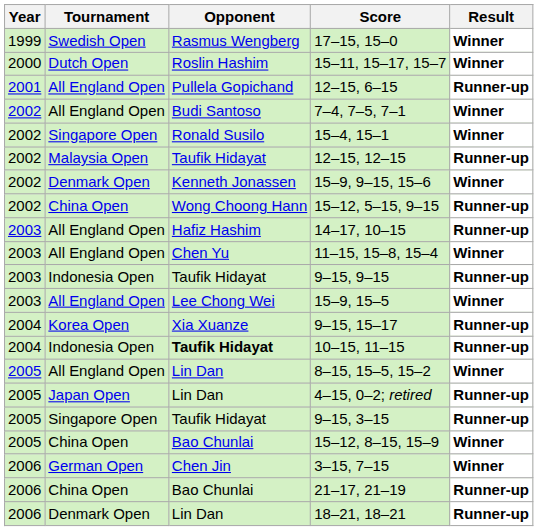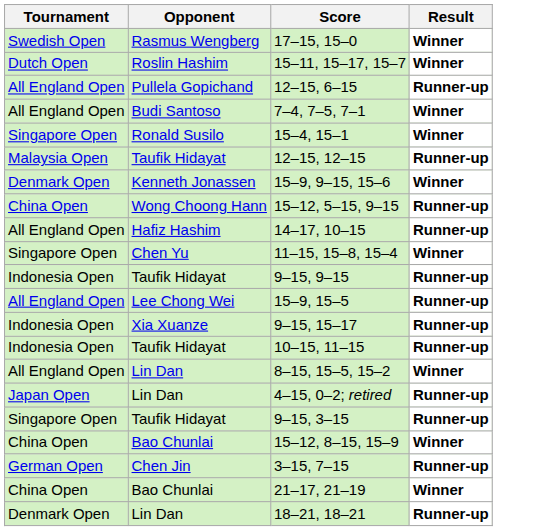- column: Year | 1999 | 2000 | 2001 | 2002 | 2002 | 2002 | 2002 | 2002 | 2003 | 2003 | 2003 | 2003 | 2004 | 2004 | 2005 | 2005 | 2005 | 2005 | 2006 | 2006 | 2006
11–15, 15–8, 15–4 | Tournament: All England Open -> Singapore Open
15–9, 15–5 | Result: Winner -> Runner-up
9–15, 15–17 | Tournament: Korea Open -> Indonesia Open
10–15, 11–15 | Opponent: bold -> normal
3–15, 7–15 | Result: Winner -> Runner-up
21–17, 21–19 | Result: Runner-up -> Winner
